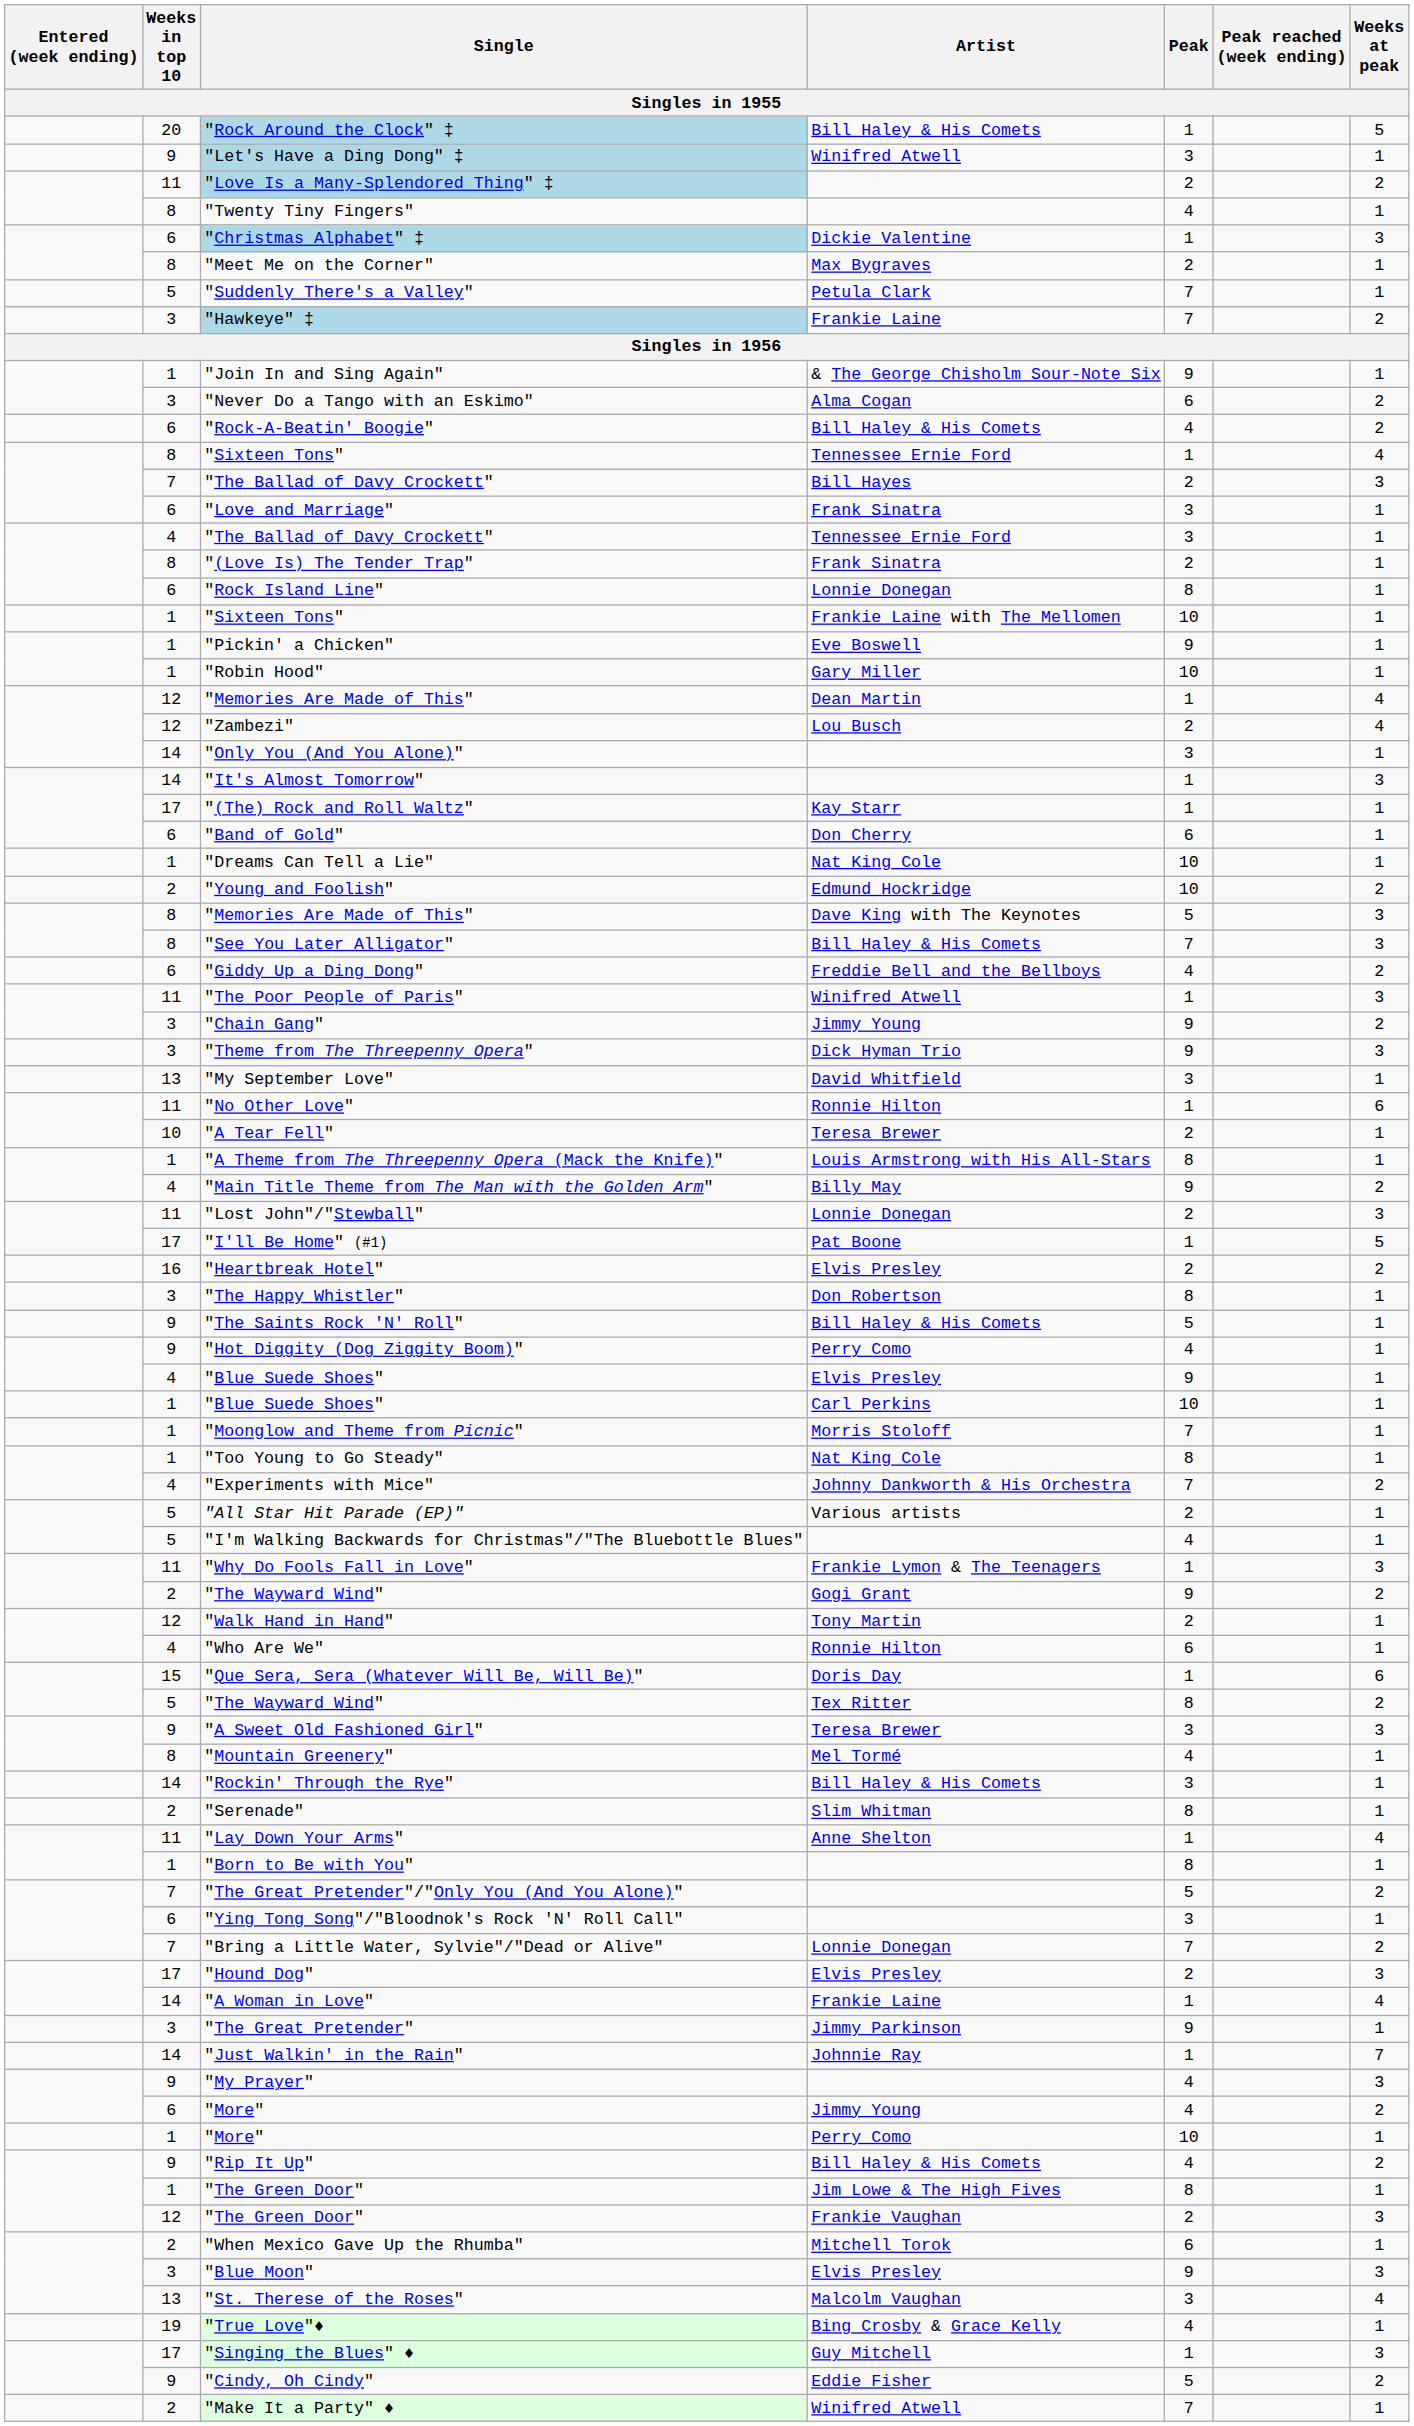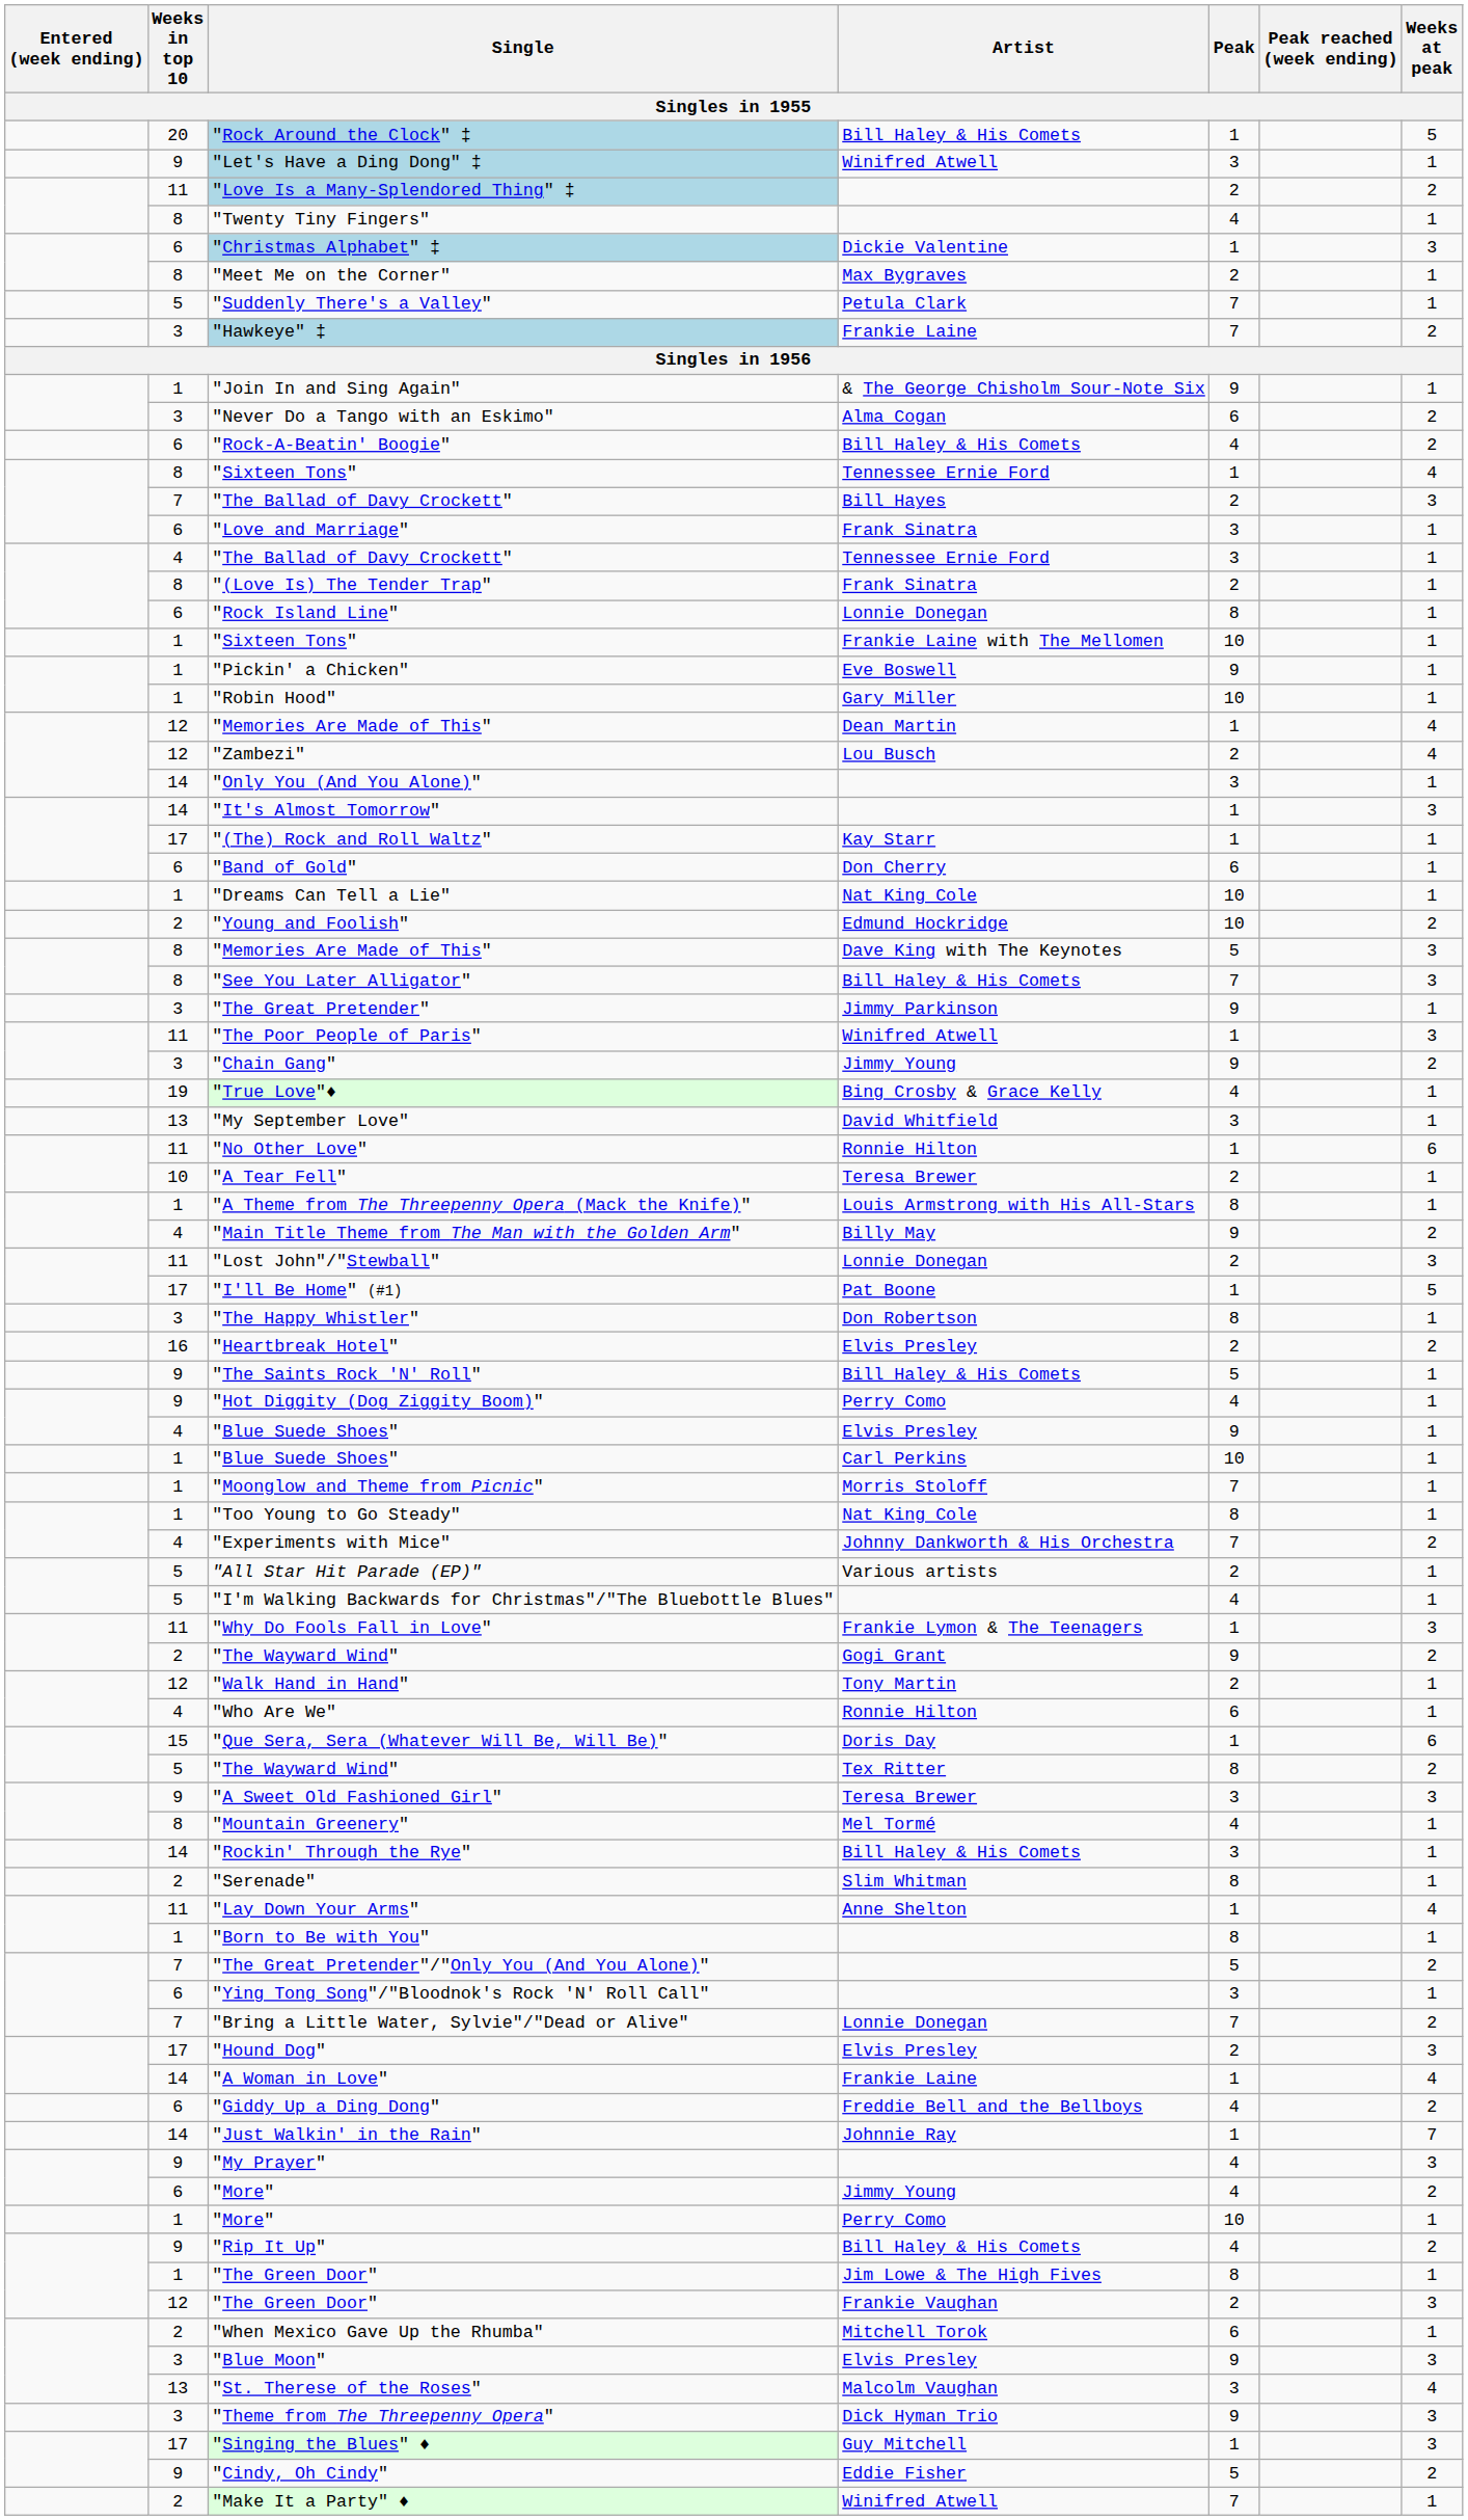rows swapped: "The Great Pretender" <-> "Giddy Up a Ding Dong"
rows swapped: "Theme from The Threepenny Opera" <-> "True Love"♦
rows swapped: "The Happy Whistler" <-> "Heartbreak Hotel"
